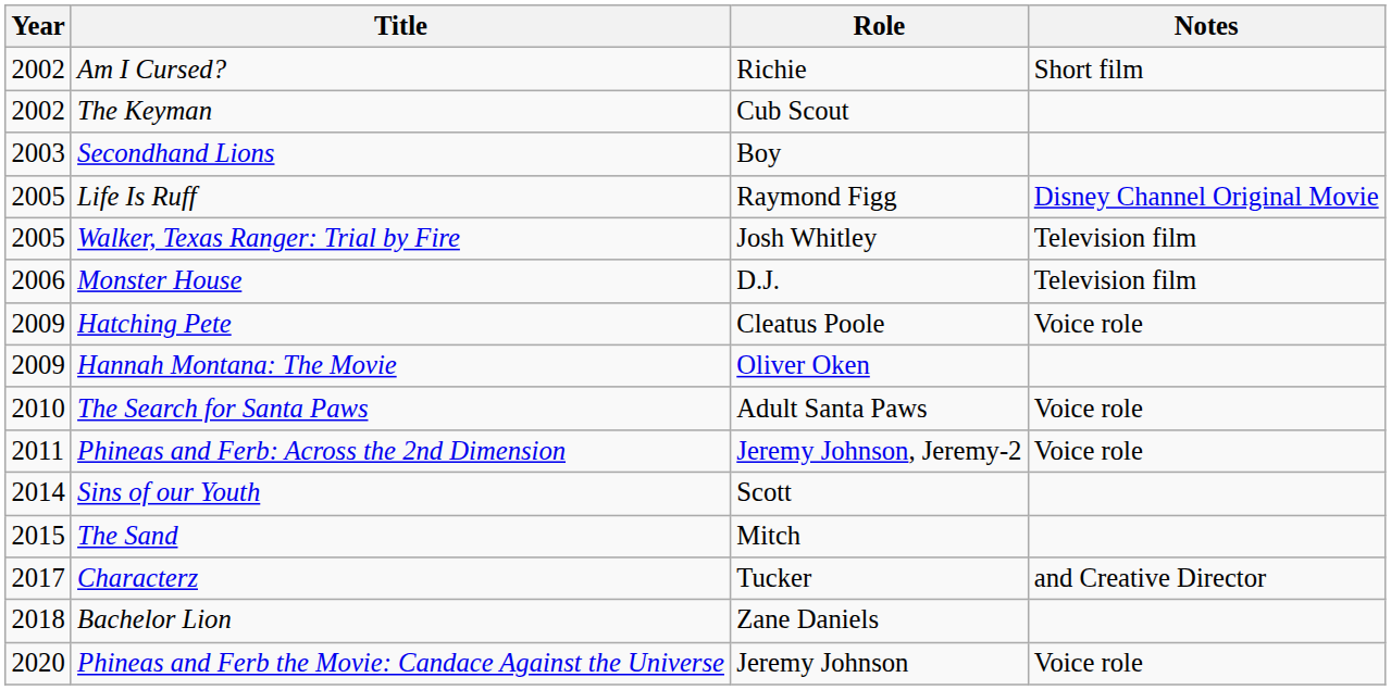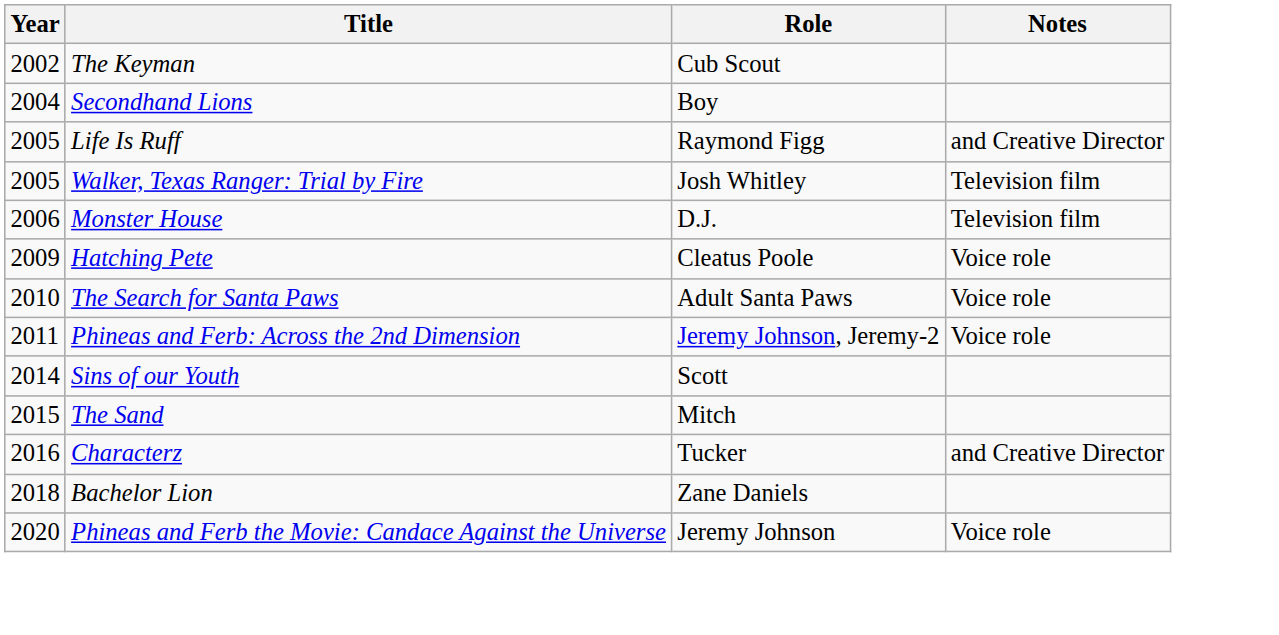- row: 2002 | Am I Cursed? | Richie | Short film
Secondhand Lions | Year: 2003 -> 2004
Life Is Ruff | Notes: Disney Channel Original Movie -> and Creative Director
- row: 2009 | Hannah Montana: The Movie | Oliver Oken
Characterz | Year: 2017 -> 2016
